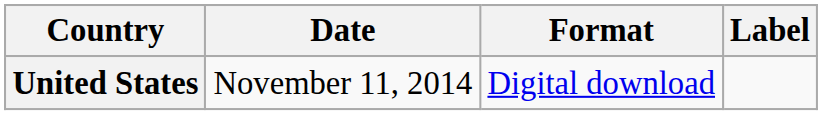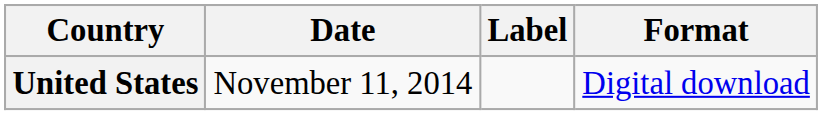columns swapped: Format <-> Label
